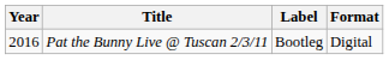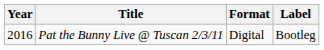columns swapped: Label <-> Format
